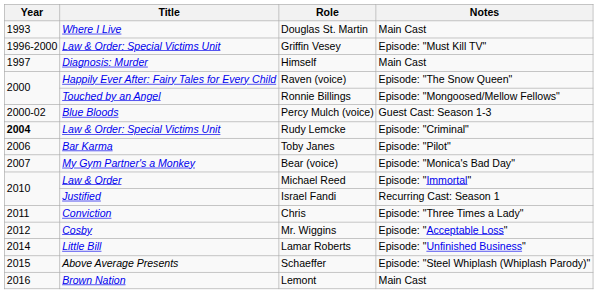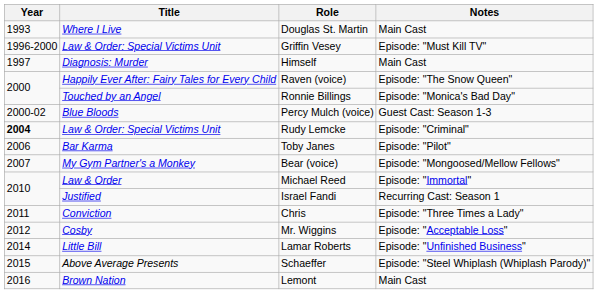Ronnie Billings | Notes: Episode: "Mongoosed/Mellow Fellows" -> Episode: "Monica's Bad Day"
Bear (voice) | Notes: Episode: "Monica's Bad Day" -> Episode: "Mongoosed/Mellow Fellows"
